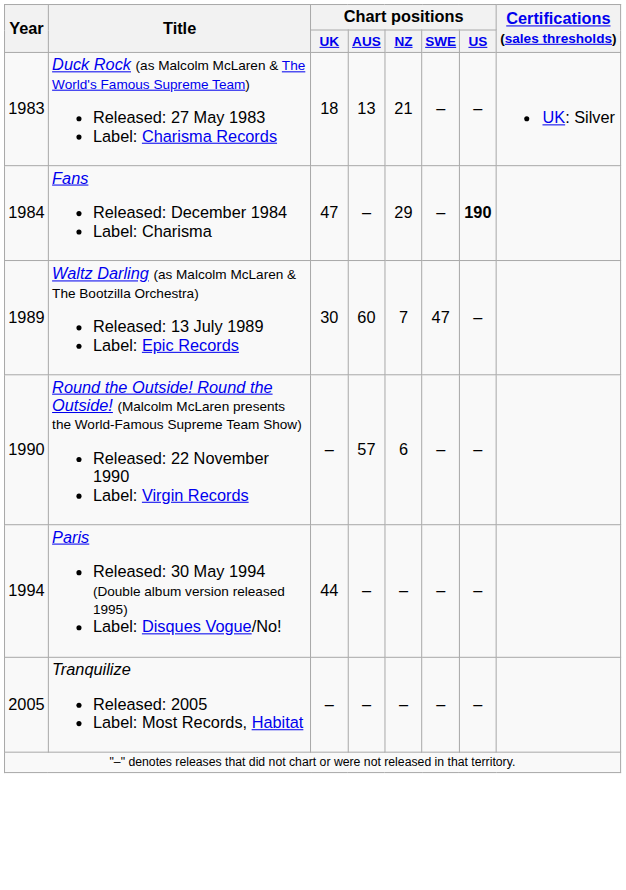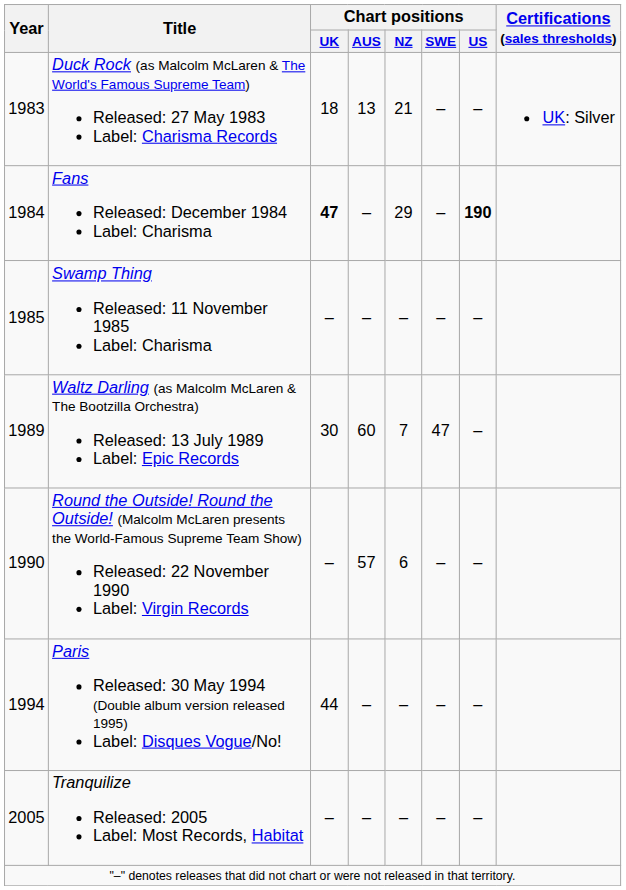Fans Released: December 1984 Label: Charisma | Chart positions / UK: normal -> bold
+ row: 1985 | Swamp Thing Released: 11 November 1985 Label: Charisma | – | – | – | – | –
